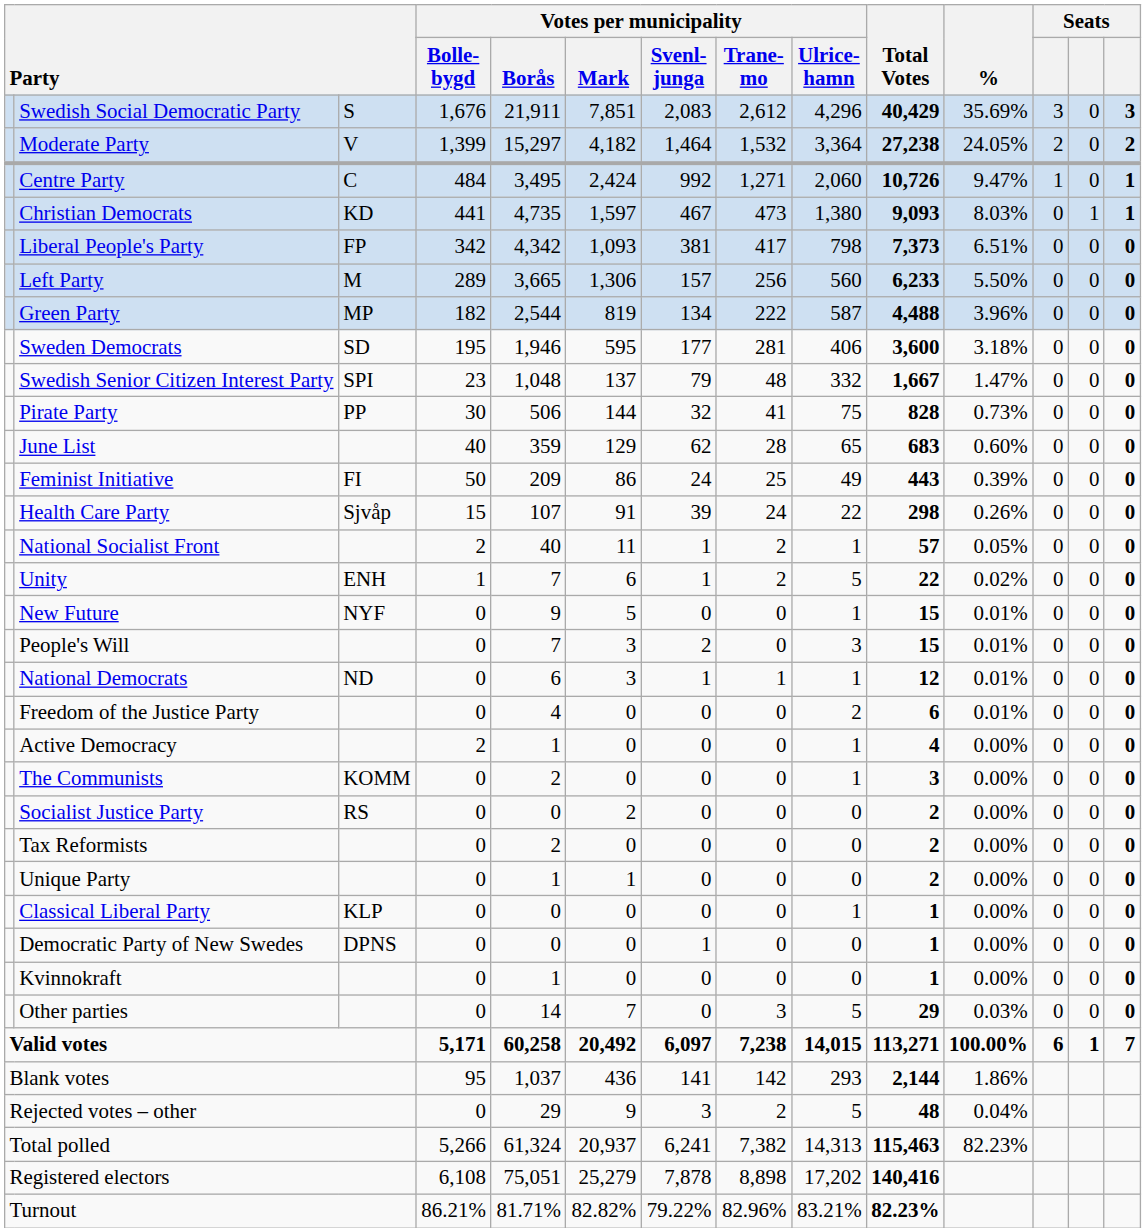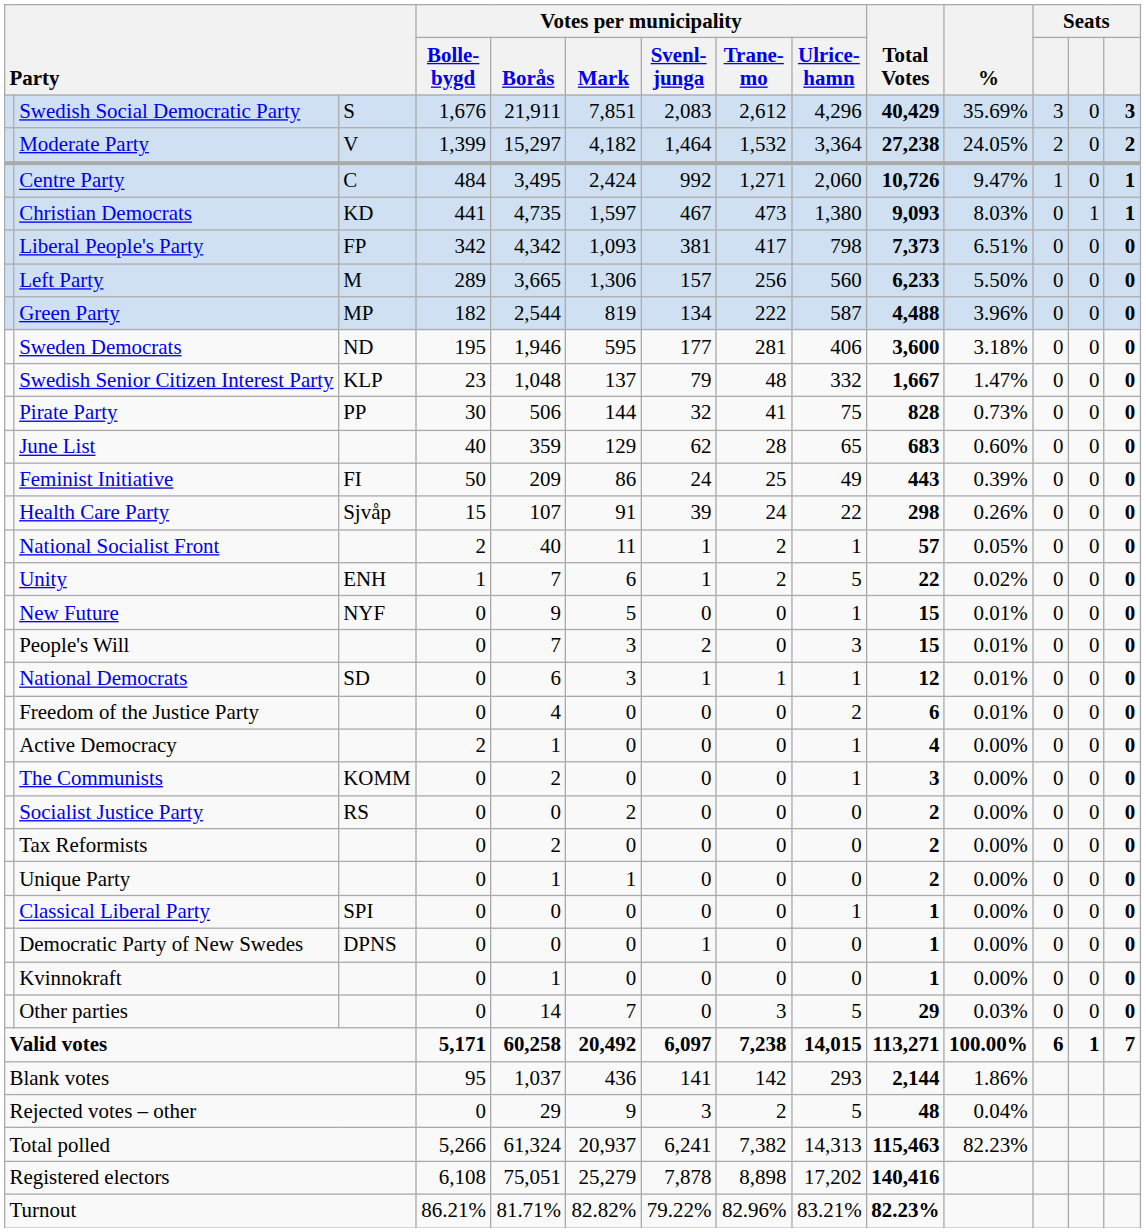Sweden Democrats | column 3: SD -> ND
Swedish Senior Citizen Interest Party | column 3: SPI -> KLP
National Democrats | column 3: ND -> SD
Classical Liberal Party | column 3: KLP -> SPI
